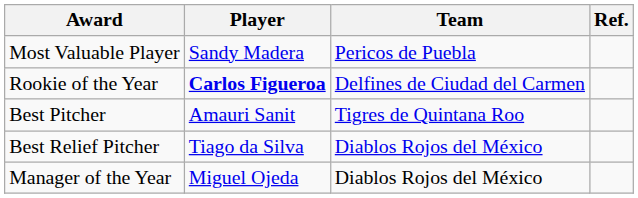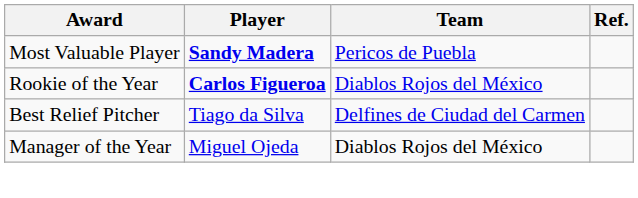Most Valuable Player | Player: normal -> bold
Rookie of the Year | Team: Delfines de Ciudad del Carmen -> Diablos Rojos del México
- row: Best Pitcher | Amauri Sanit | Tigres de Quintana Roo
Best Relief Pitcher | Team: Diablos Rojos del México -> Delfines de Ciudad del Carmen
